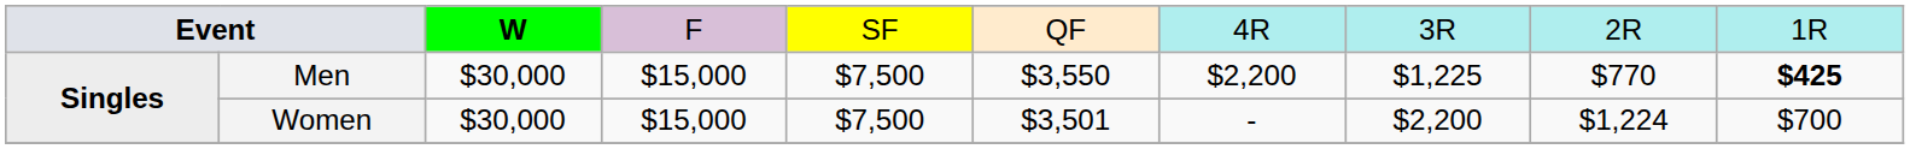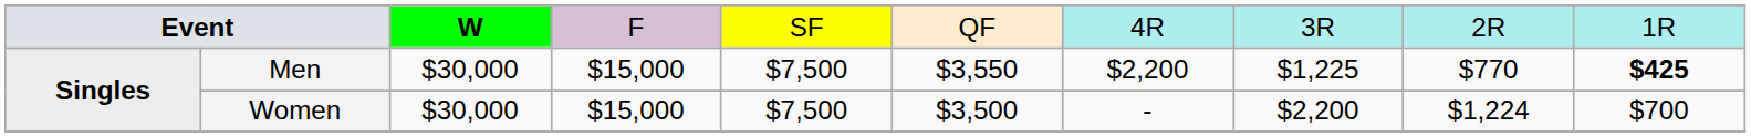Women | column 6: $3,501 -> $3,500
